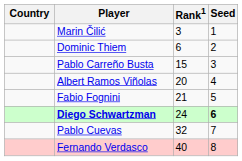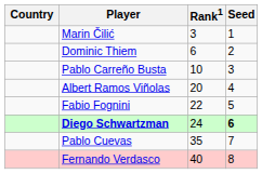Pablo Carreño Busta | Rank1: 15 -> 10
Fabio Fognini | Rank1: 21 -> 22
Pablo Cuevas | Rank1: 32 -> 35
